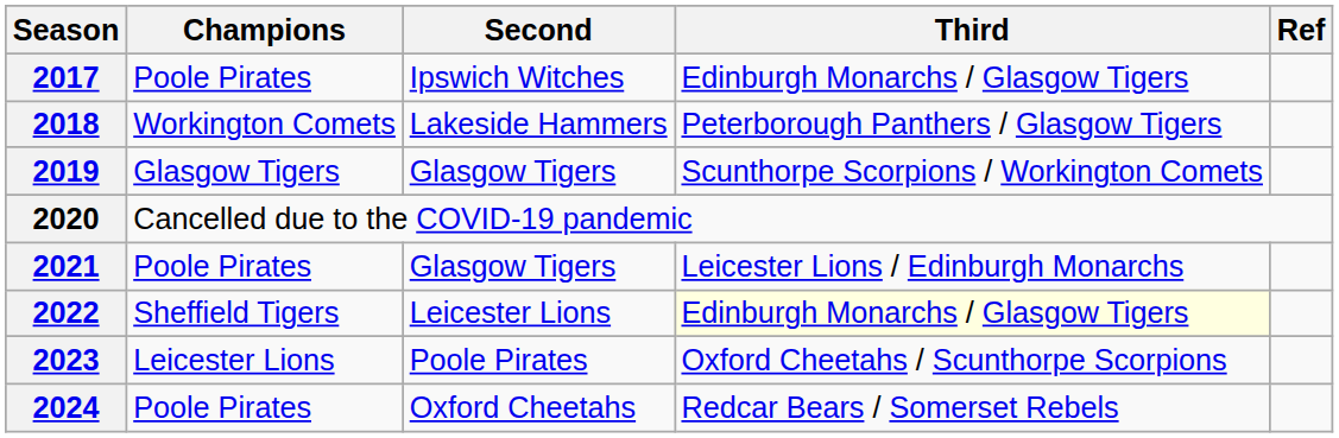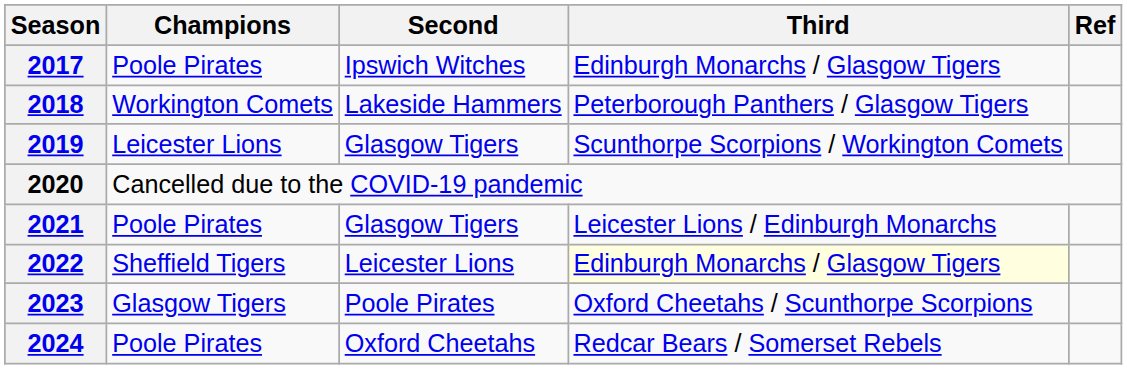2019 | Champions: Glasgow Tigers -> Leicester Lions
2023 | Champions: Leicester Lions -> Glasgow Tigers
